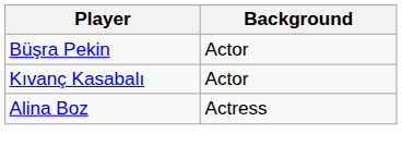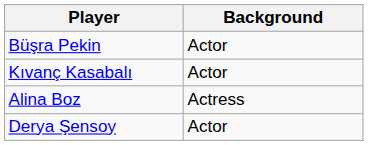+ row: Derya Şensoy | Actor
